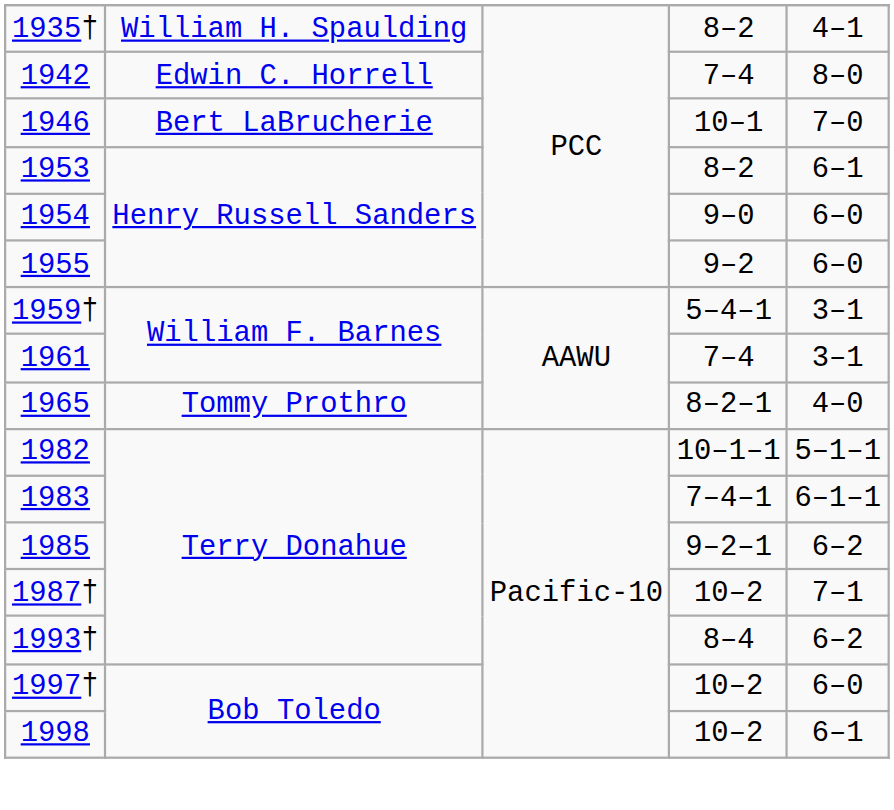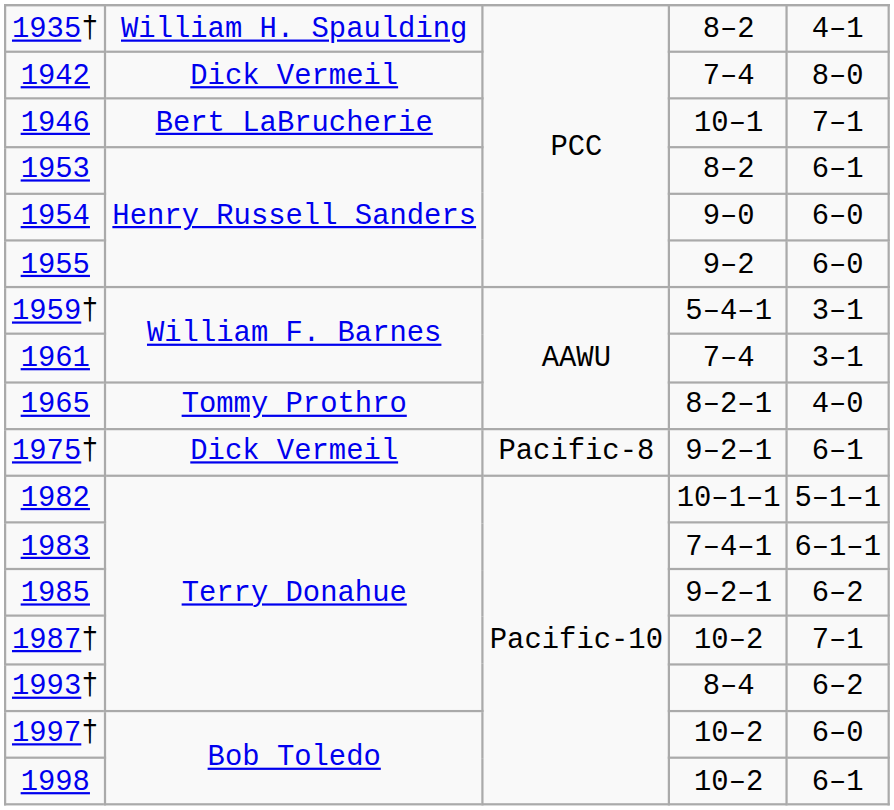1942 | column 2: Edwin C. Horrell -> Dick Vermeil
1946 | column 5: 7–0 -> 7–1
+ row: 1975† | Dick Vermeil | Pacific-8 | 9–2–1 | 6–1
